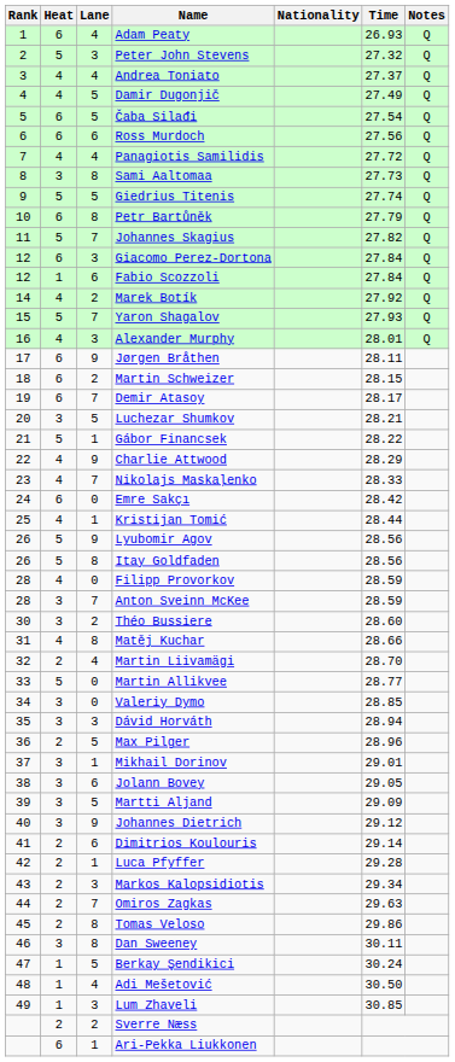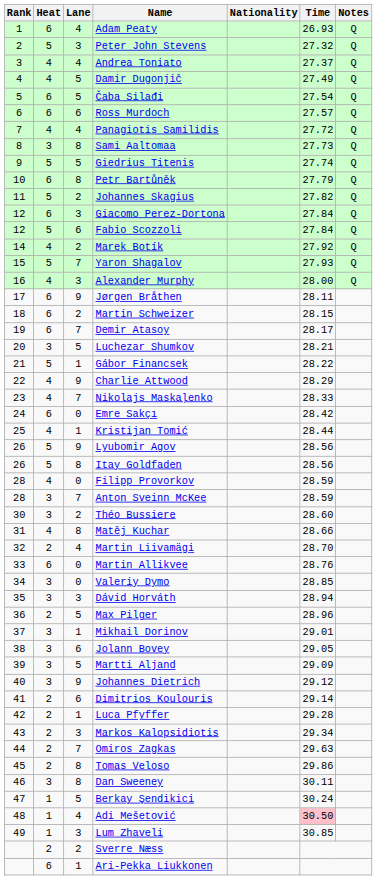Ross Murdoch | Time: 27.56 -> 27.57
Johannes Skagius | Lane: 7 -> 2
Fabio Scozzoli | Heat: 1 -> 5
Alexander Murphy | Time: 28.01 -> 28.00
Martin Allikvee | Heat: 5 -> 6
Martin Allikvee | Time: 28.77 -> 28.76
Adi Mešetović | Time: no background -> pink background
